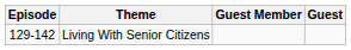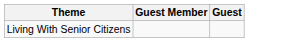- column: Episode | 129-142
